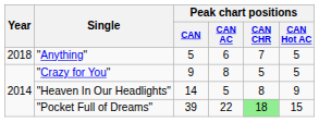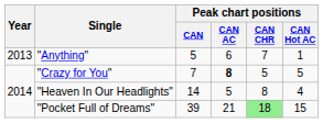"Anything" | Year: 2018 -> 2013
"Anything" | Peak chart positions / CAN Hot AC: 5 -> 1
"Crazy for You" | Peak chart positions / CAN: 9 -> 7
"Crazy for You" | Peak chart positions / CAN AC: normal -> bold
"Heaven In Our Headlights" | Peak chart positions / CAN Hot AC: 9 -> 4
"Pocket Full of Dreams" | Peak chart positions / CAN AC: 22 -> 21
